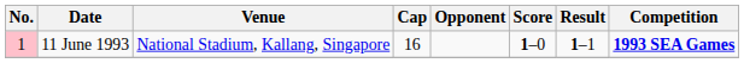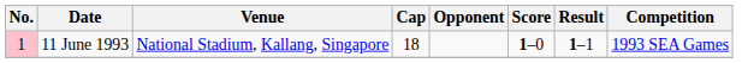11 June 1993 | Cap: 16 -> 18
11 June 1993 | Competition: bold -> normal
